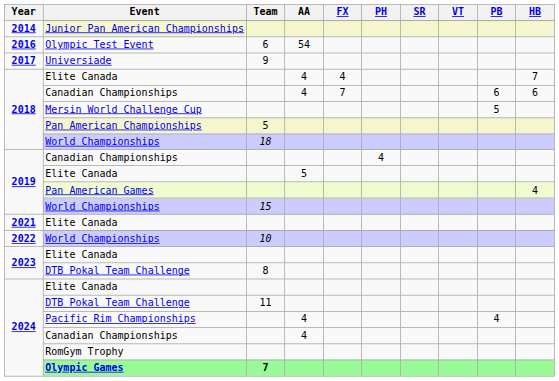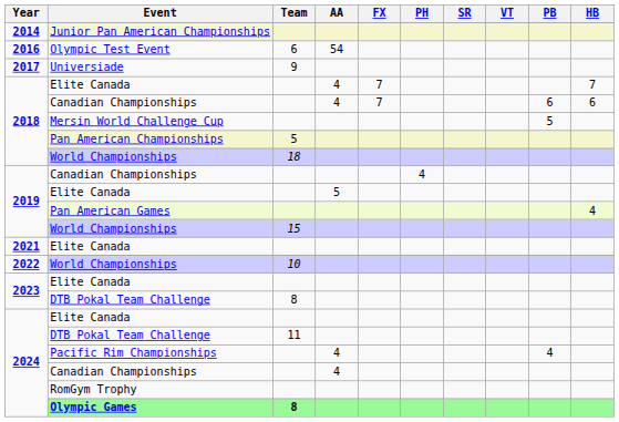2018 / Elite Canada | FX: 4 -> 7
Olympic Games | Team: 7 -> 8
